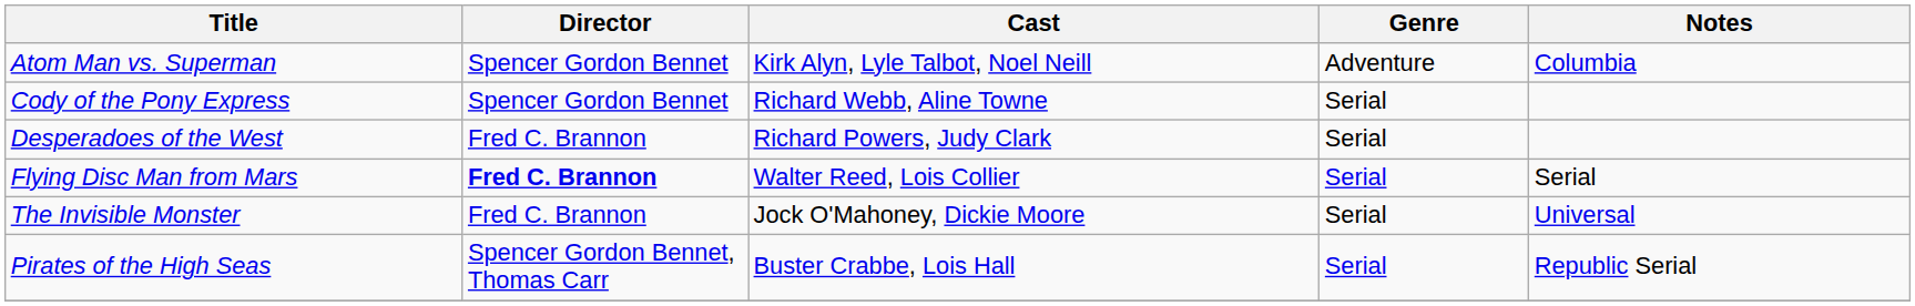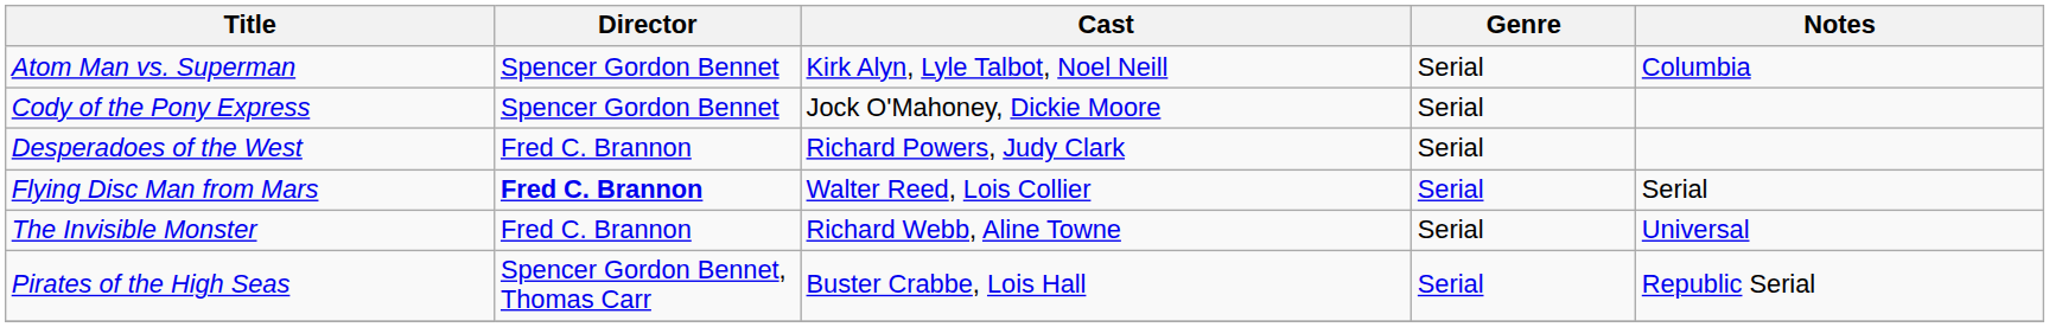Atom Man vs. Superman | Genre: Adventure -> Serial
Cody of the Pony Express | Cast: Richard Webb, Aline Towne -> Jock O'Mahoney, Dickie Moore
The Invisible Monster | Cast: Jock O'Mahoney, Dickie Moore -> Richard Webb, Aline Towne
